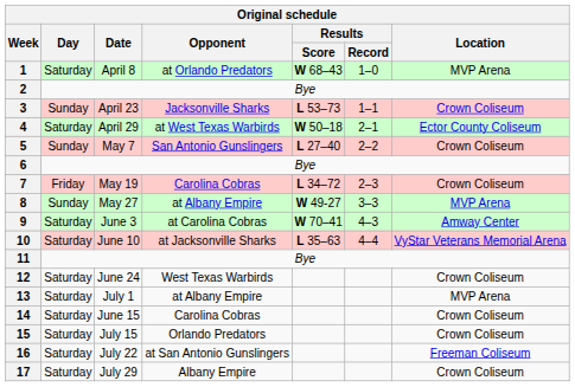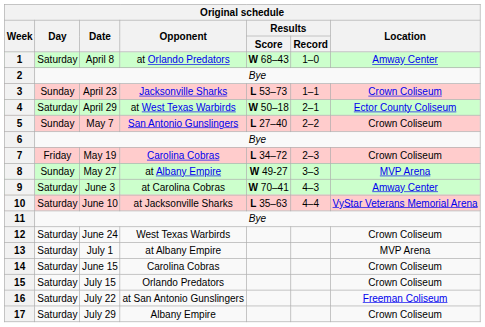1 | Original schedule / Location: MVP Arena -> Amway Center
